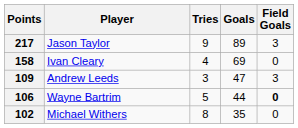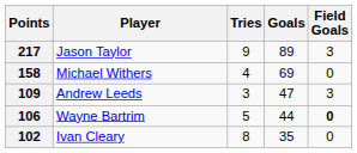158 | Player: Ivan Cleary -> Michael Withers
102 | Player: Michael Withers -> Ivan Cleary
